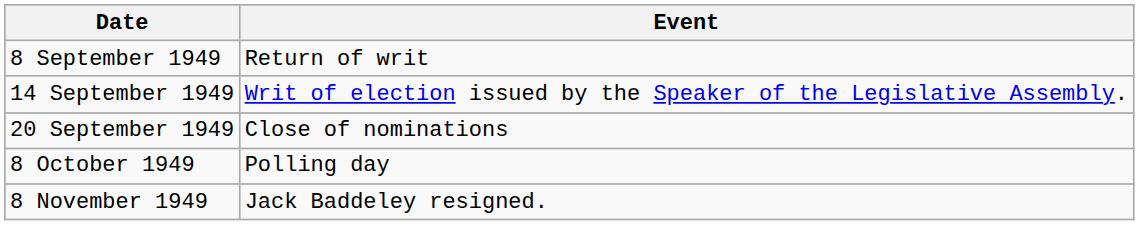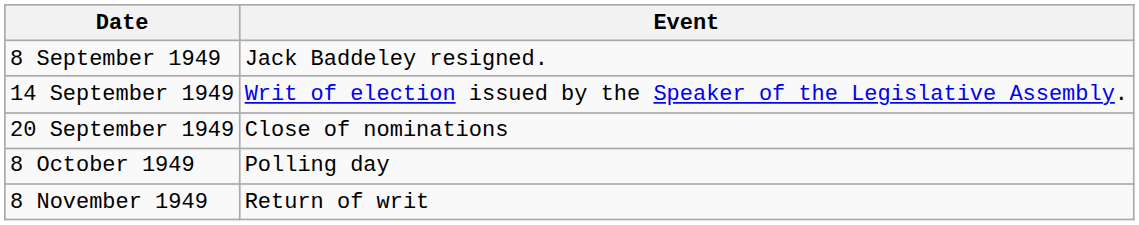8 September 1949 | Event: Return of writ -> Jack Baddeley resigned.
8 November 1949 | Event: Jack Baddeley resigned. -> Return of writ
